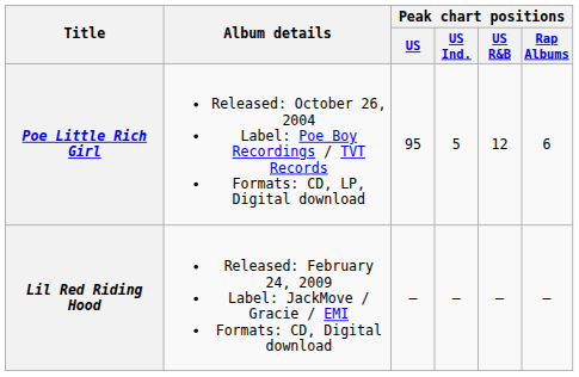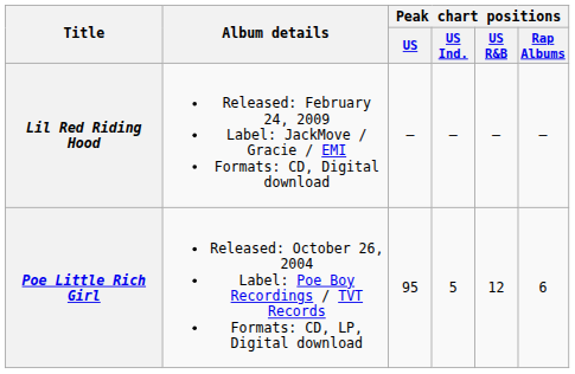rows swapped: Poe Little Rich Girl <-> Lil Red Riding Hood
